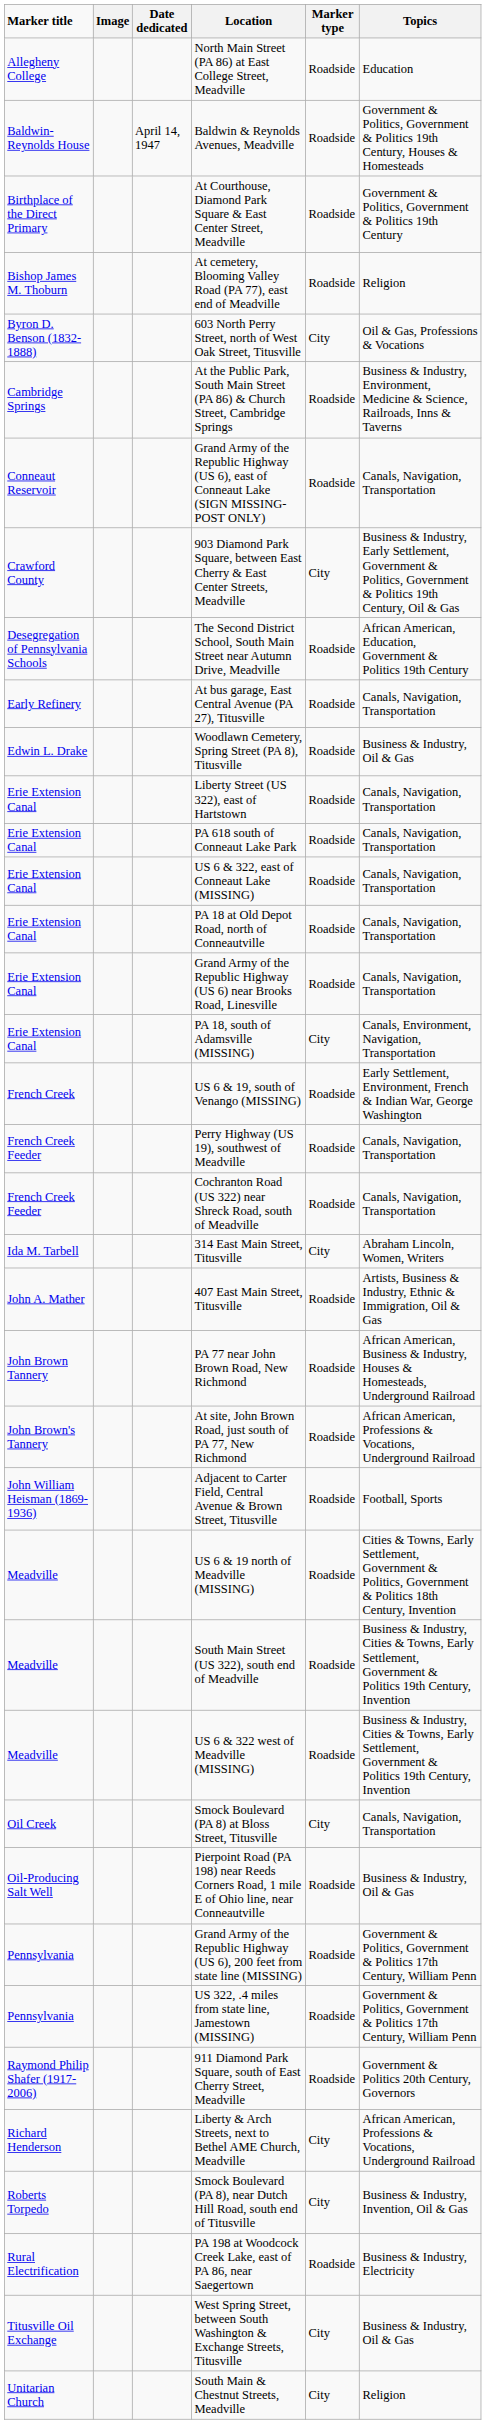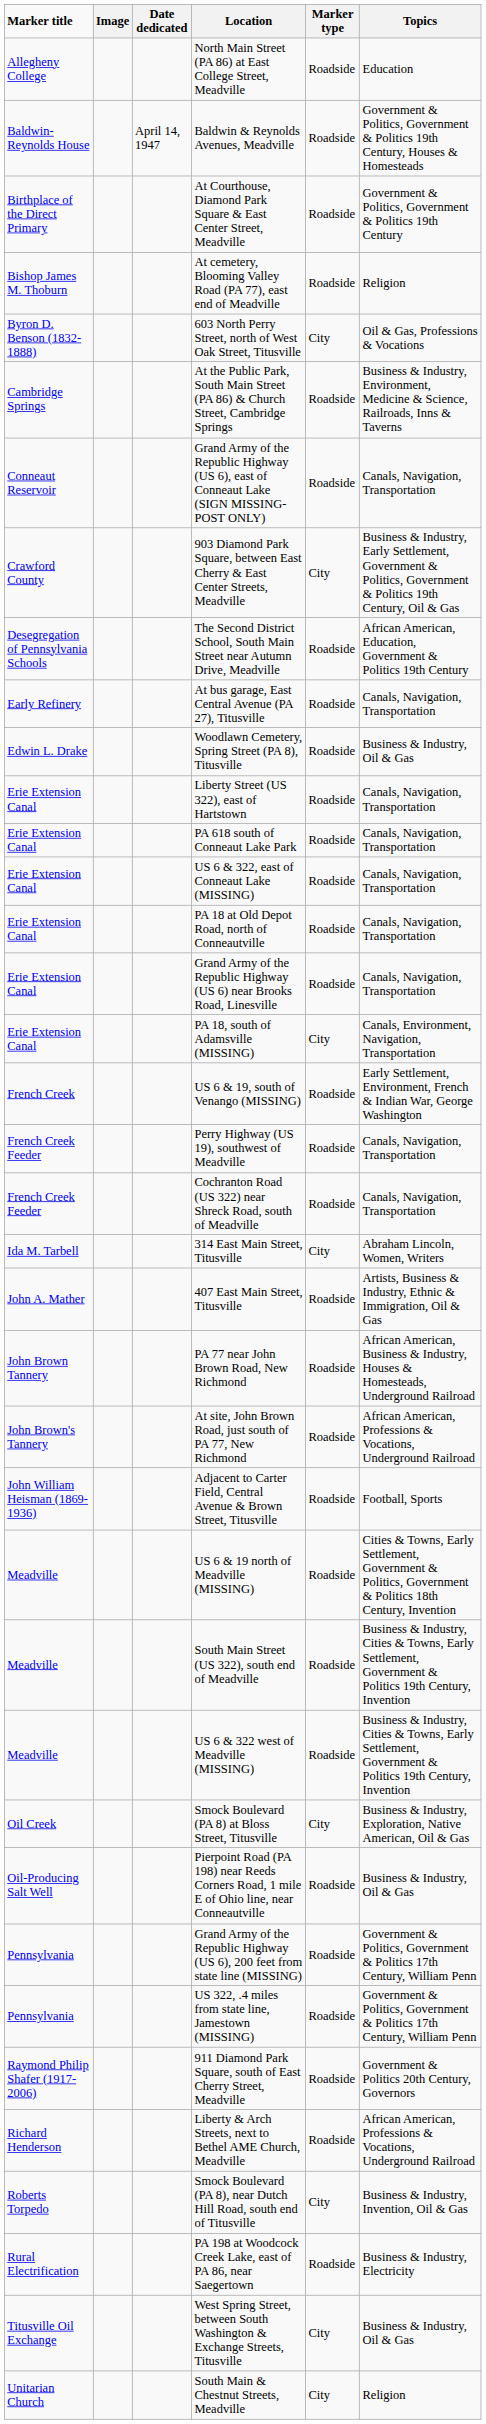Smock Boulevard (PA 8) at Bloss Street, Titusville | Topics: Canals, Navigation, Transportation -> Business & Industry, Exploration, Native American, Oil & Gas
Liberty & Arch Streets, next to Bethel AME Church, Meadville | Marker type: City -> Roadside
